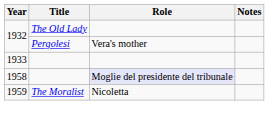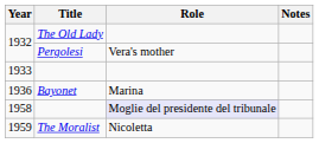+ row: 1936 | Bayonet | Marina
